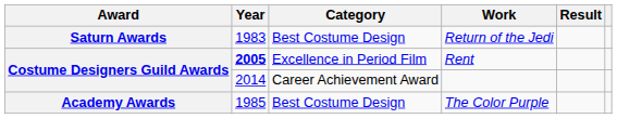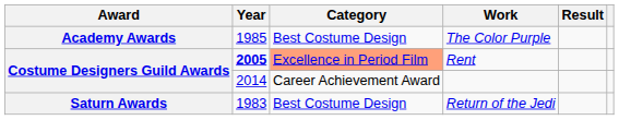rows swapped: The Color Purple <-> Return of the Jedi
Rent | Category: no background -> lightsalmon background
